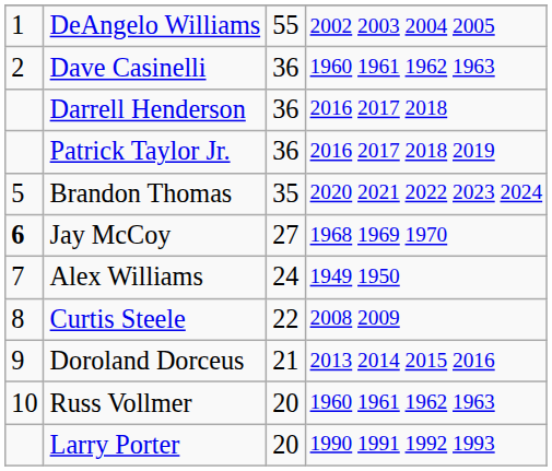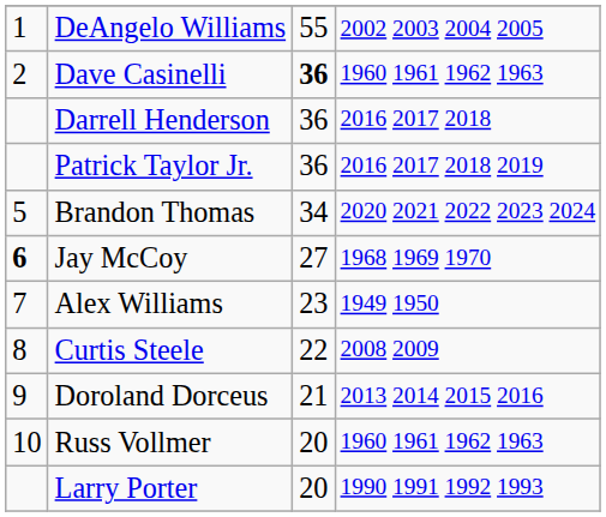Dave Casinelli | column 3: normal -> bold
Brandon Thomas | column 3: 35 -> 34
Alex Williams | column 3: 24 -> 23
